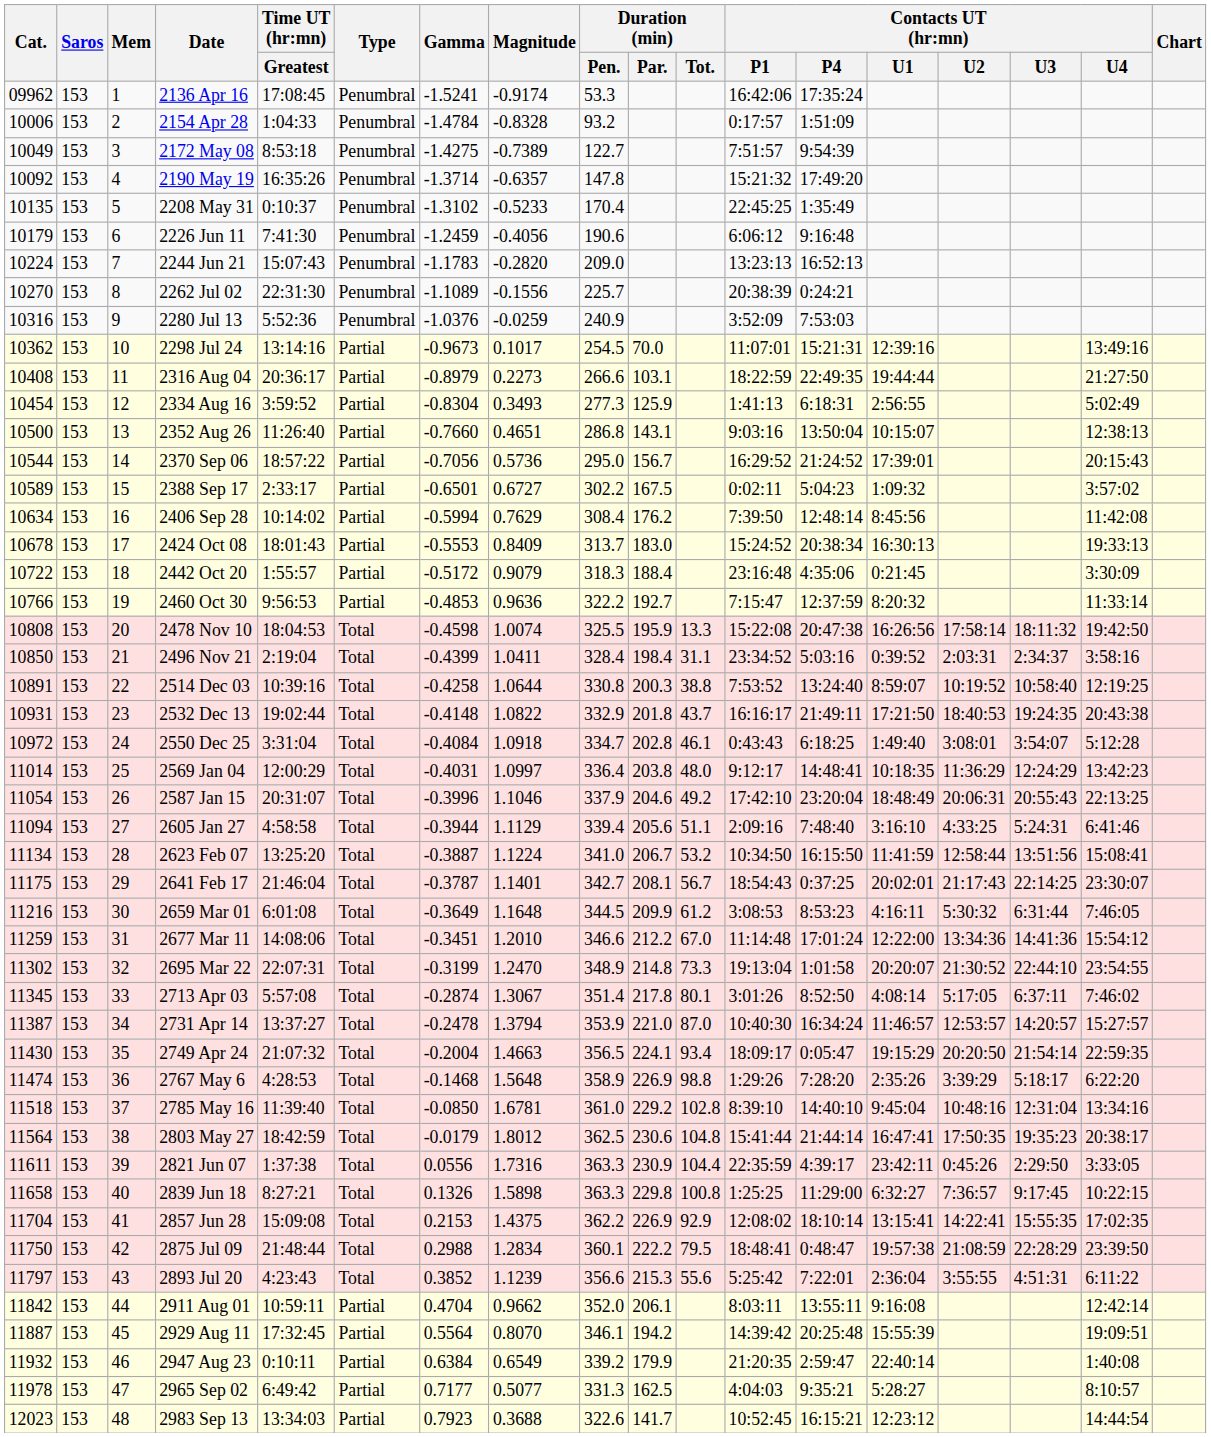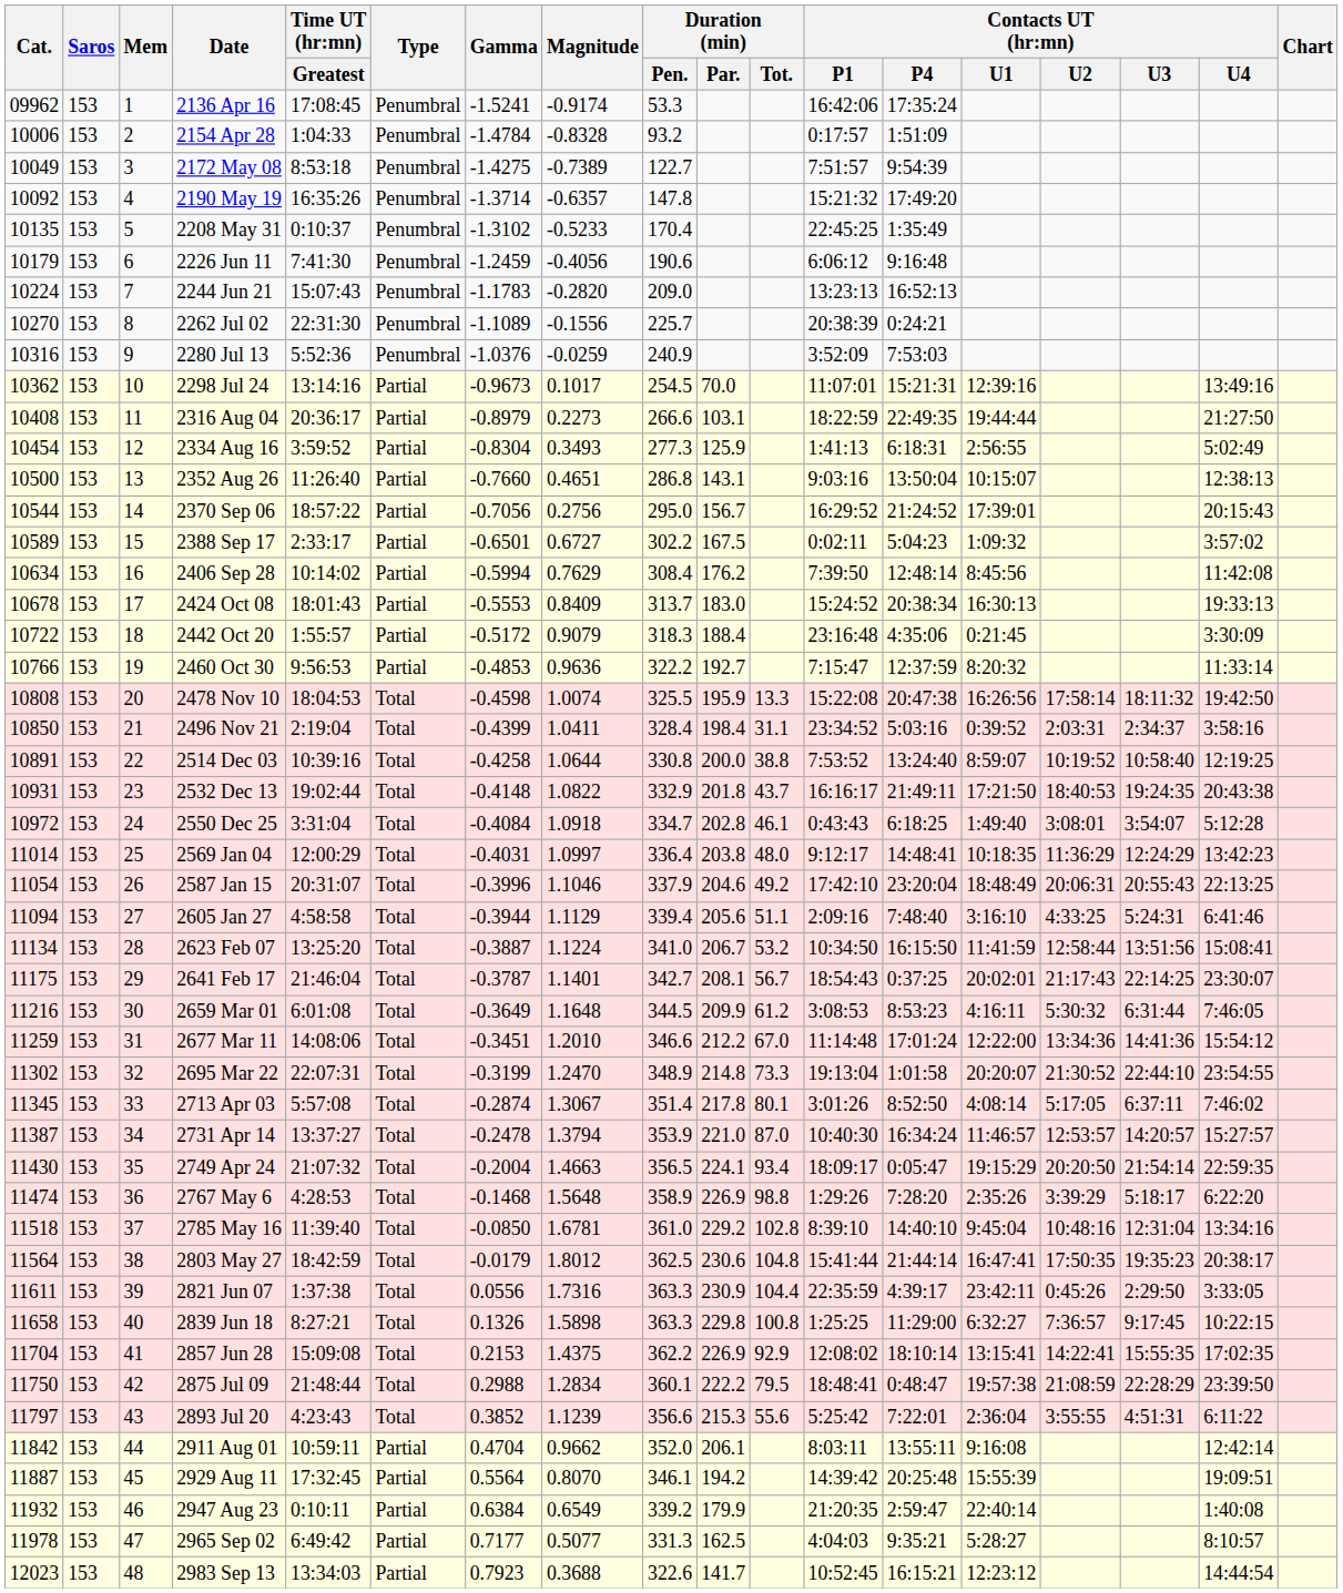2370 Sep 06 | Magnitude: 0.5736 -> 0.2756
2514 Dec 03 | Duration (min) / Par.: 200.3 -> 200.0
